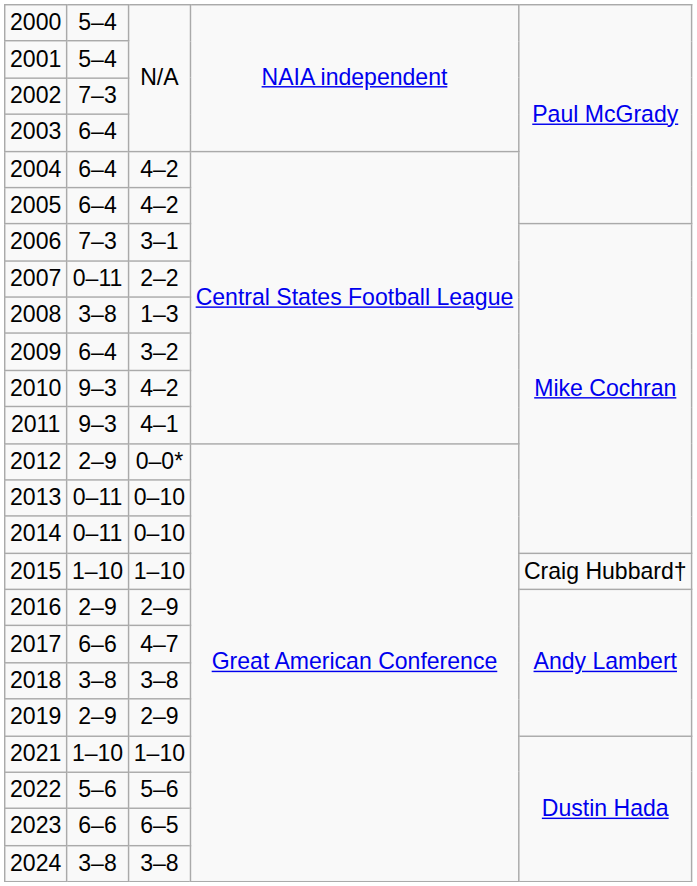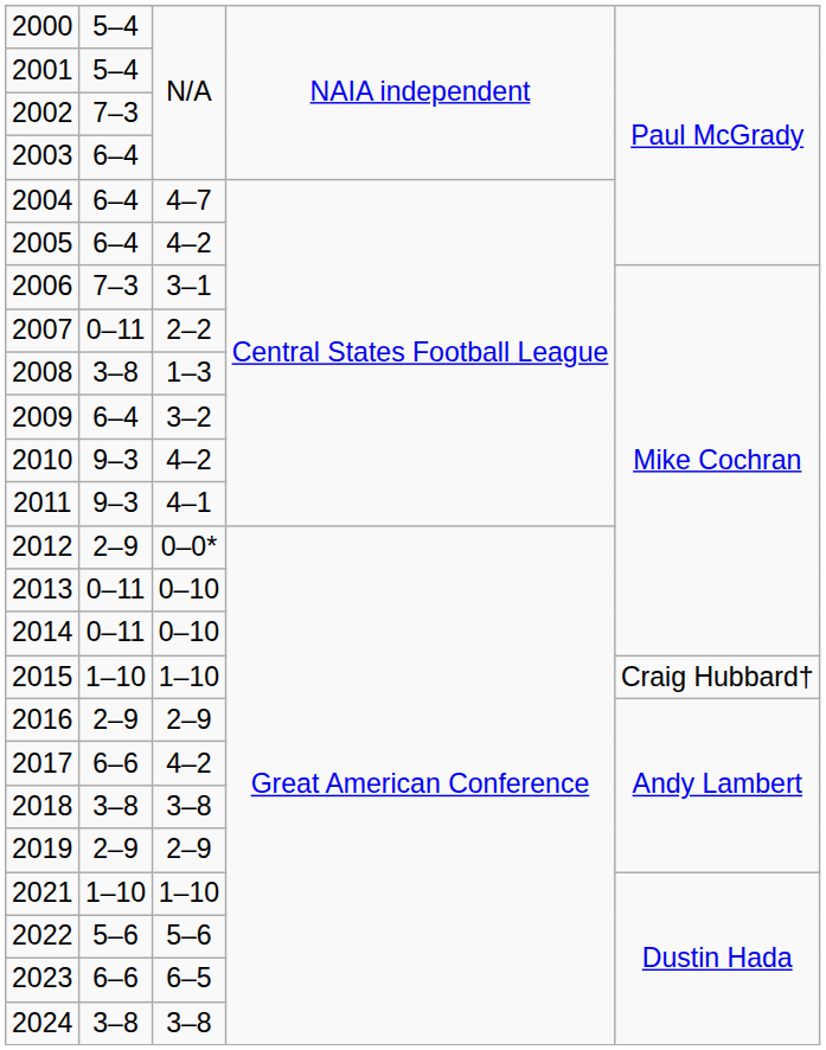2004 | column 3: 4–2 -> 4–7
2017 | column 3: 4–7 -> 4–2
